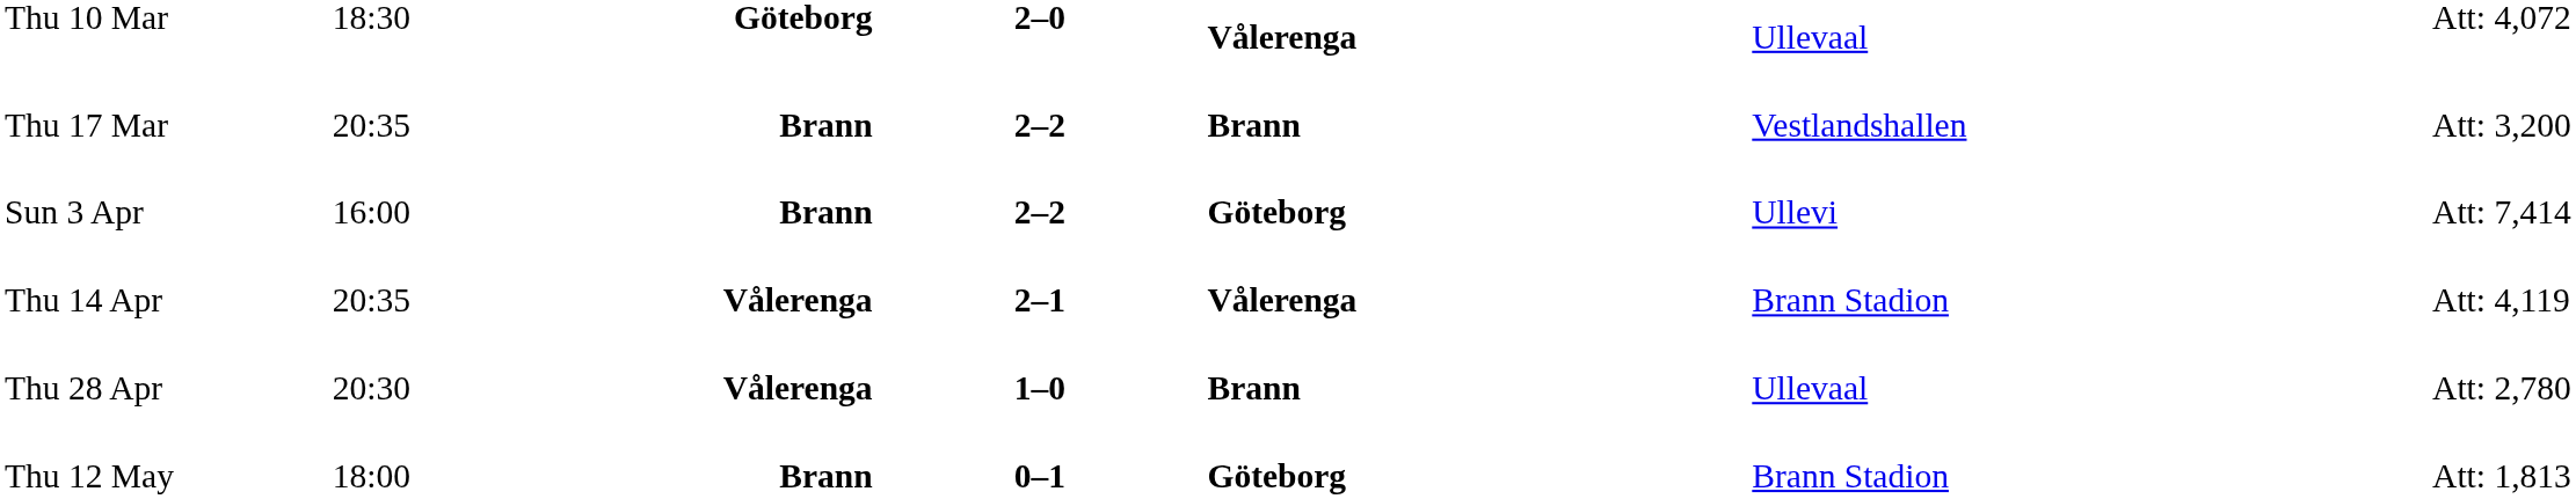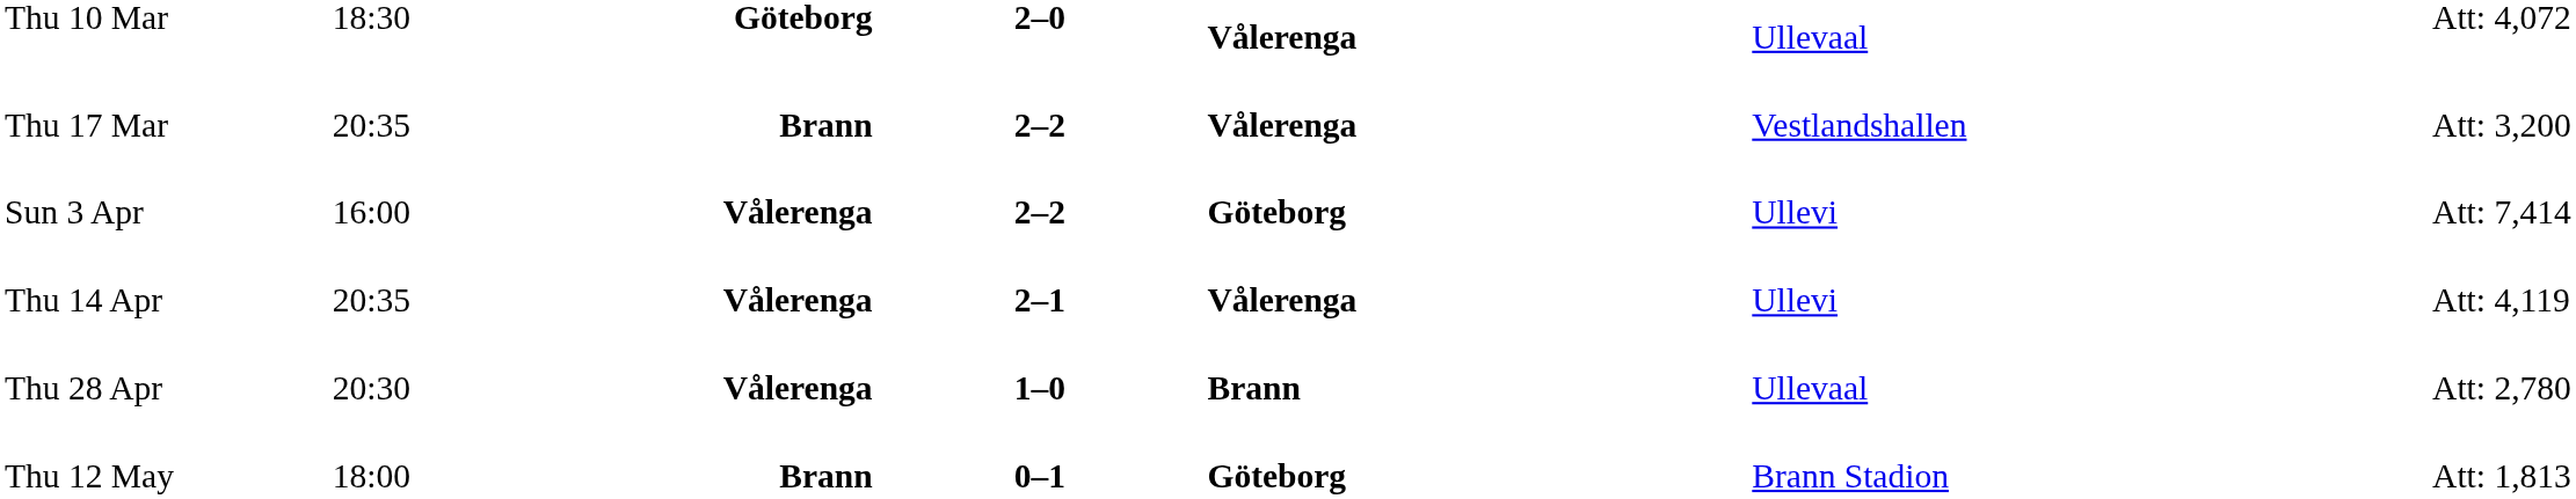Thu 17 Mar | column 5: Brann -> Vålerenga
Sun 3 Apr | column 3: Brann -> Vålerenga
Thu 14 Apr | column 6: Brann Stadion -> Ullevi
